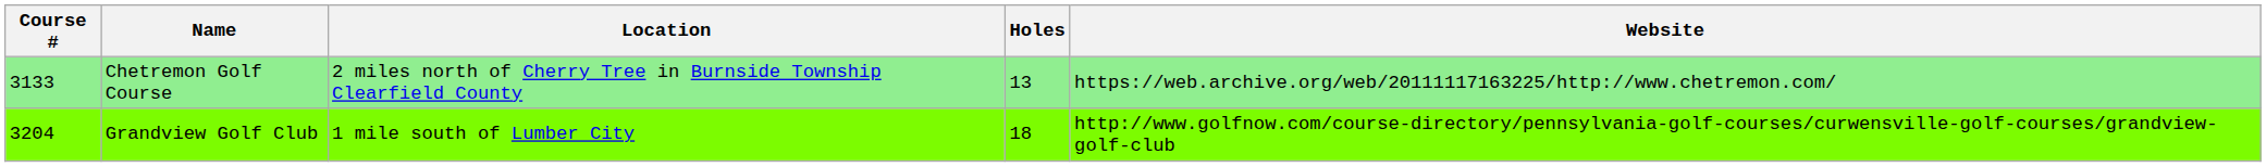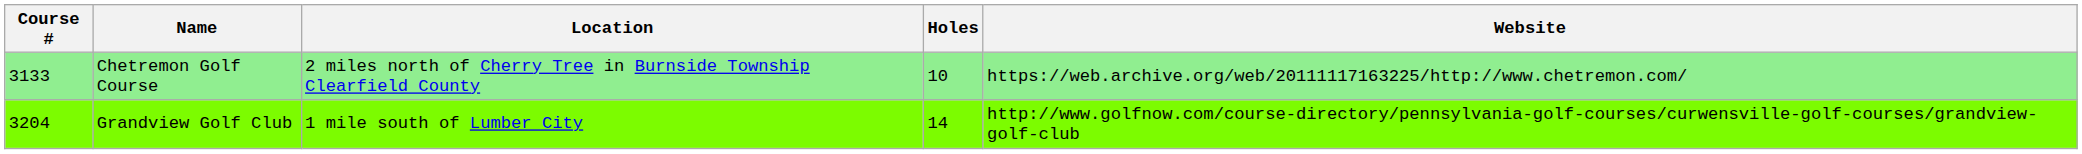Chetremon Golf Course | Holes: 13 -> 10
Grandview Golf Club | Holes: 18 -> 14
